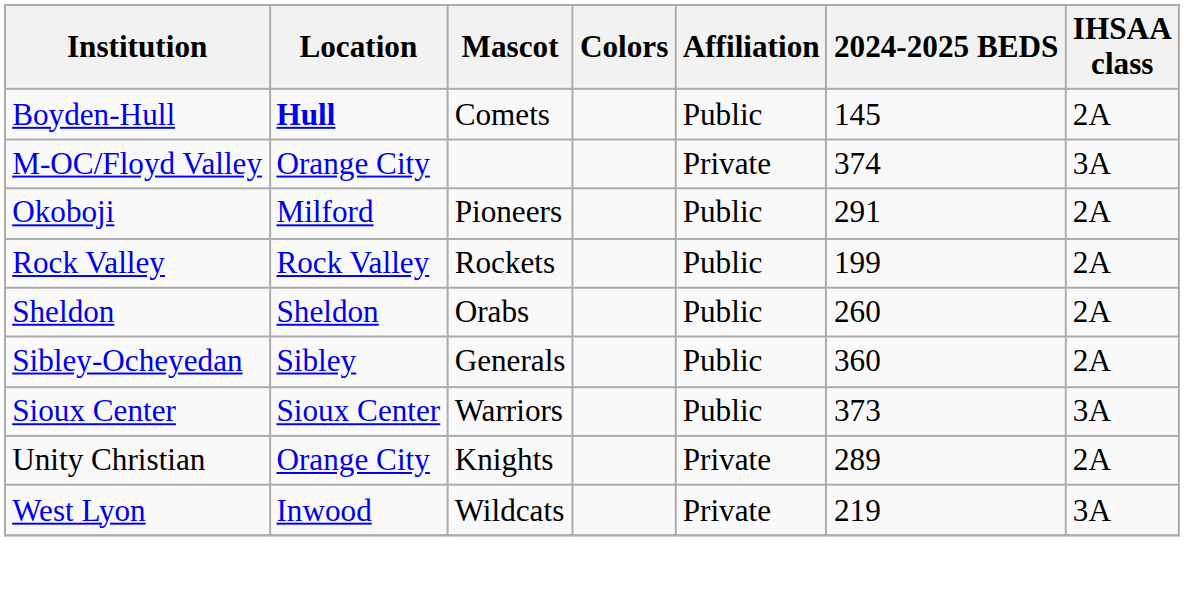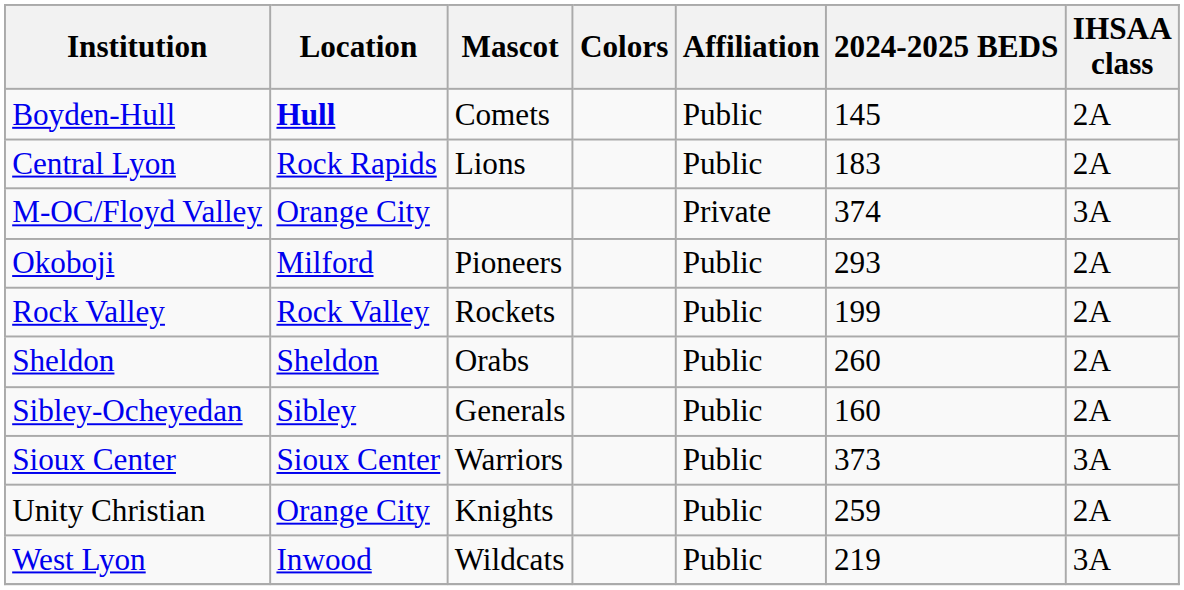+ row: Central Lyon | Rock Rapids | Lions | Public | 183 | 2A
Okoboji | 2024-2025 BEDS: 291 -> 293
Sibley-Ocheyedan | 2024-2025 BEDS: 360 -> 160
Unity Christian | Affiliation: Private -> Public
Unity Christian | 2024-2025 BEDS: 289 -> 259
West Lyon | Affiliation: Private -> Public
